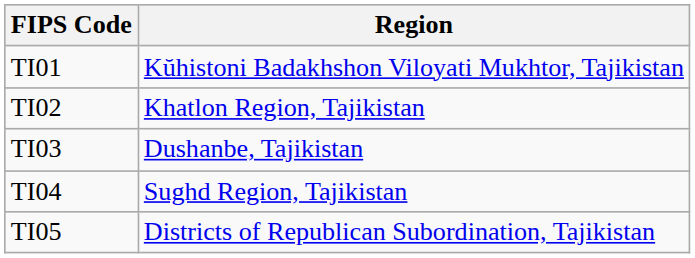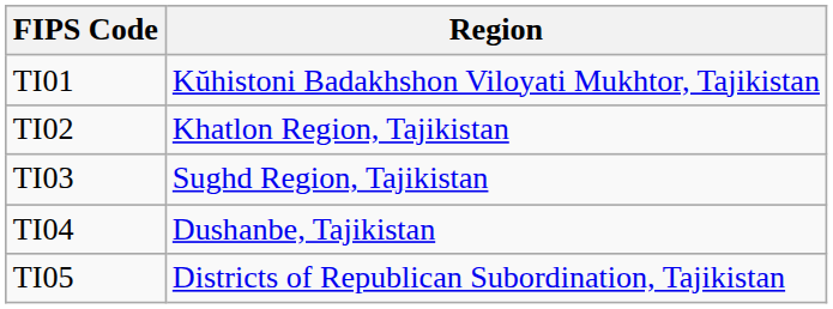TI03 | Region: Dushanbe, Tajikistan -> Sughd Region, Tajikistan
TI04 | Region: Sughd Region, Tajikistan -> Dushanbe, Tajikistan
